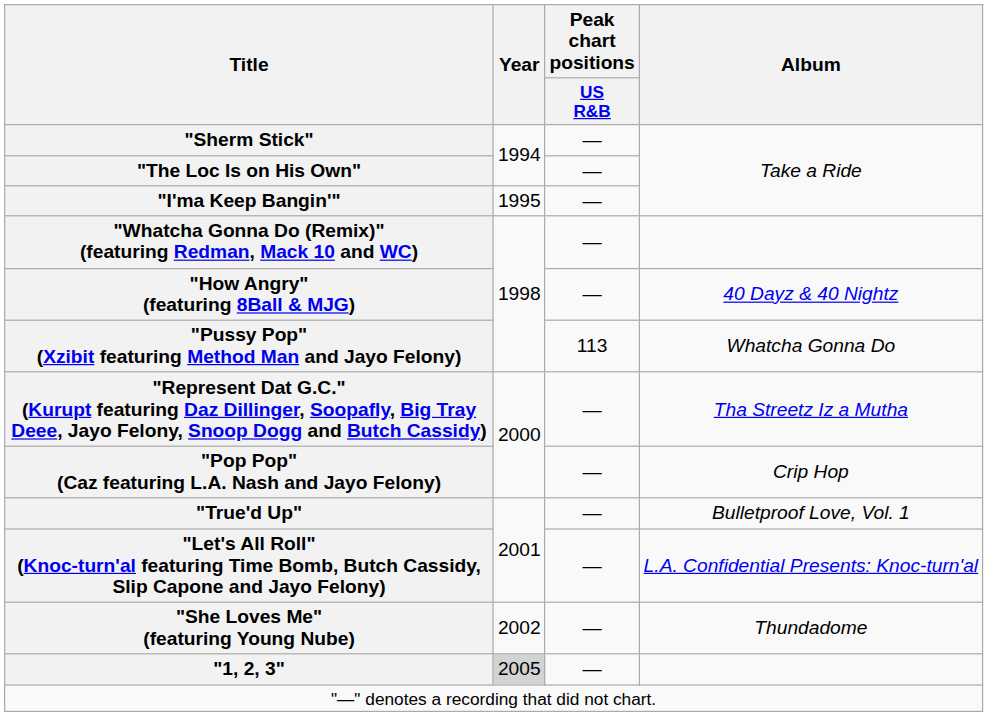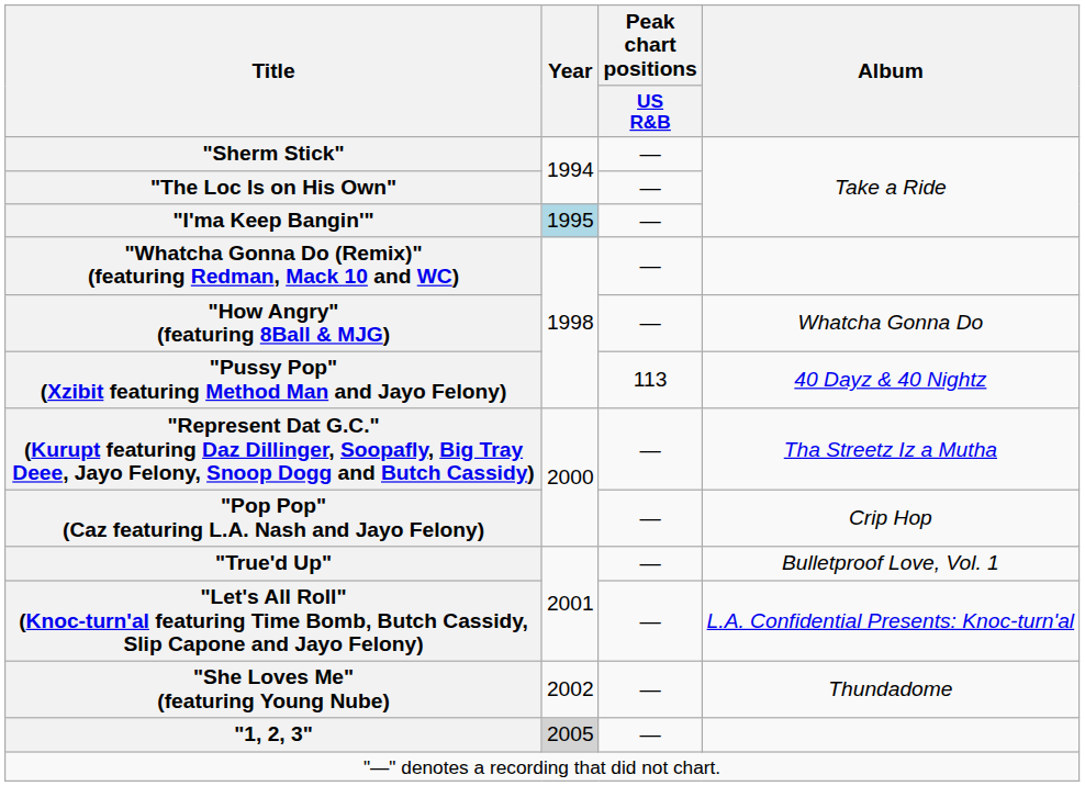"I'ma Keep Bangin'" | Year: no background -> lightblue background
"How Angry" (featuring 8Ball & MJG) | Album: 40 Dayz & 40 Nightz -> Whatcha Gonna Do
"Pussy Pop" (Xzibit featuring Method Man and Jayo Felony) | Album: Whatcha Gonna Do -> 40 Dayz & 40 Nightz
